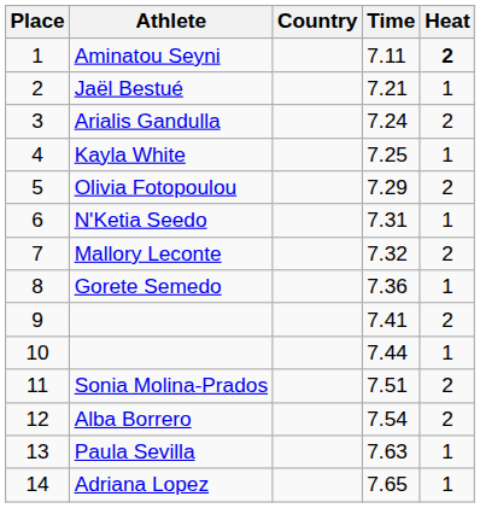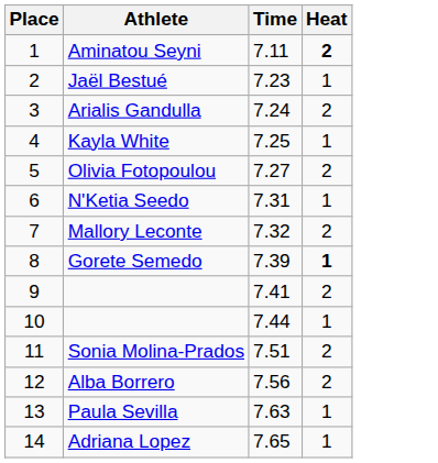- column: Country
Jaël Bestué | Time: 7.21 -> 7.23
Olivia Fotopoulou | Time: 7.29 -> 7.27
Gorete Semedo | Time: 7.36 -> 7.39
Gorete Semedo | Heat: normal -> bold
Alba Borrero | Time: 7.54 -> 7.56
